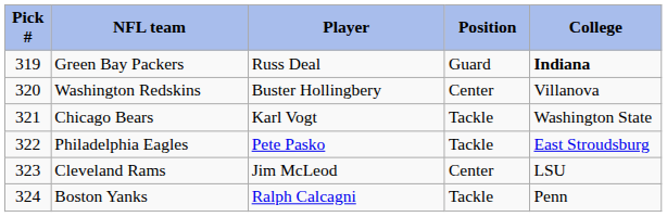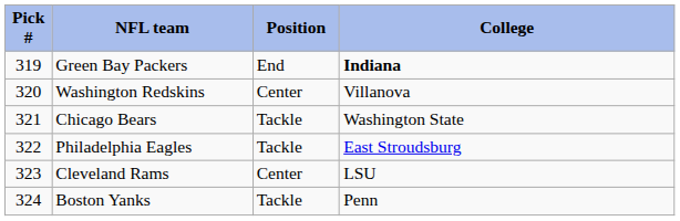- column: Player | Russ Deal | Buster Hollingbery | Karl Vogt | Pete Pasko | Jim McLeod | Ralph Calcagni
Green Bay Packers | Position: Guard -> End
